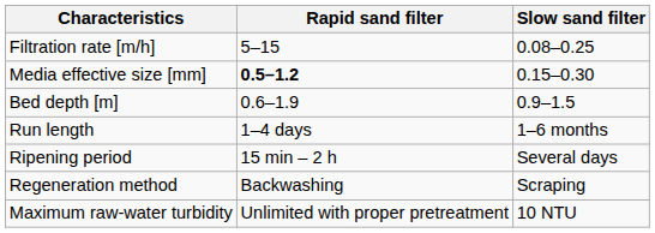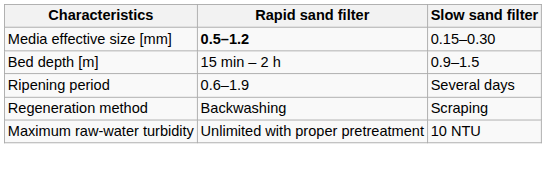- row: Filtration rate [m/h] | 5–15 | 0.08–0.25
Bed depth [m] | Rapid sand filter: 0.6–1.9 -> 15 min – 2 h
- row: Run length | 1–4 days | 1–6 months
Ripening period | Rapid sand filter: 15 min – 2 h -> 0.6–1.9
